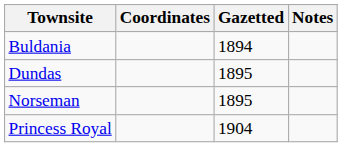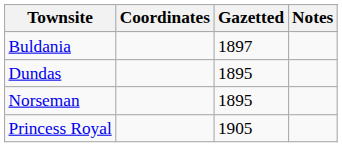Buldania | Gazetted: 1894 -> 1897
Princess Royal | Gazetted: 1904 -> 1905
